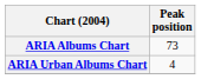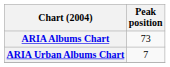ARIA Urban Albums Chart | Peak position: 4 -> 7
